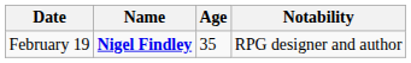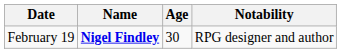February 19 | Age: 35 -> 30
